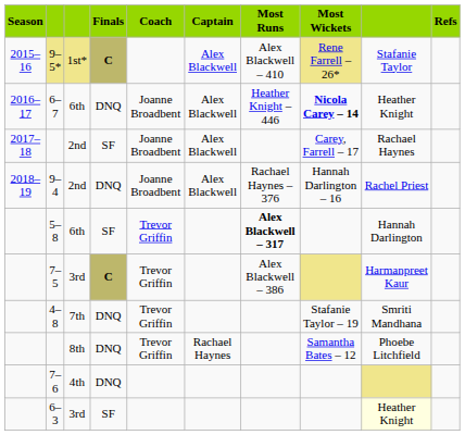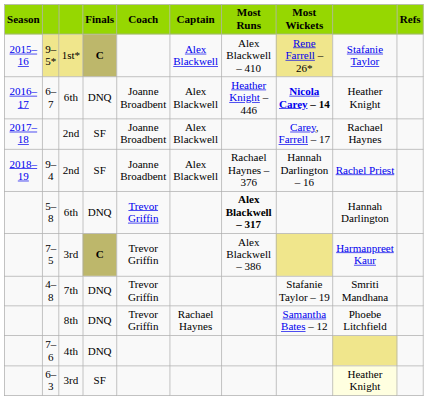9–4 | Finals: DNQ -> SF
5–8 | Finals: SF -> DNQ
